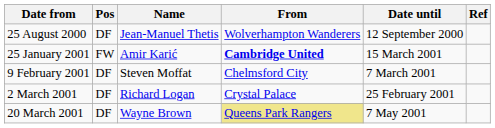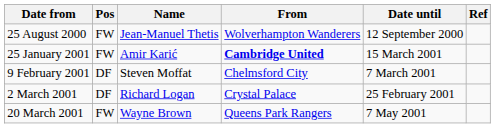25 August 2000 | Pos: DF -> FW
20 March 2001 | Pos: DF -> FW
20 March 2001 | From: khaki background -> no background
